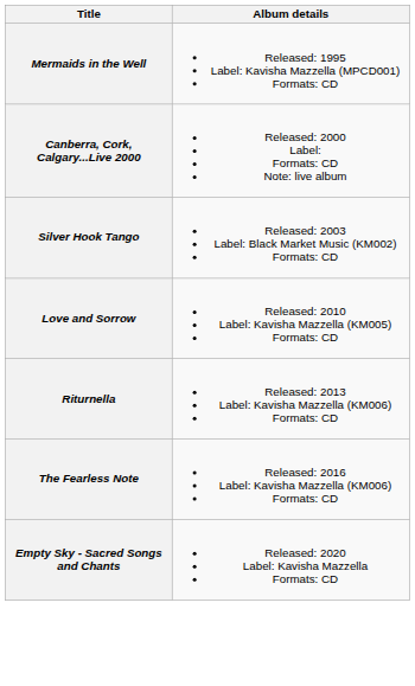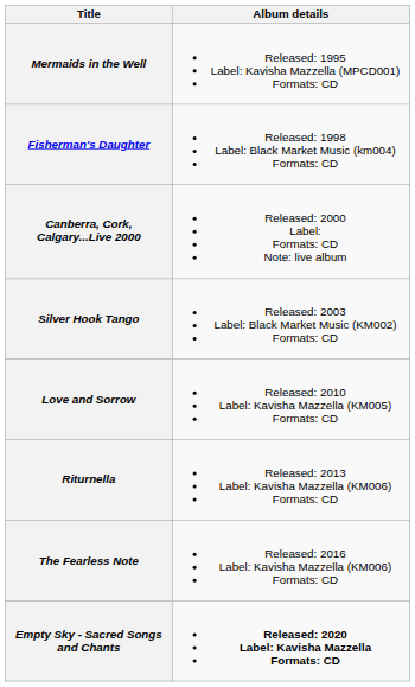+ row: Fisherman's Daughter | Released: 1998 Label: Black Market Music (km004) Formats: CD
Empty Sky - Sacred Songs and Chants | Album details: normal -> bold
